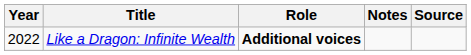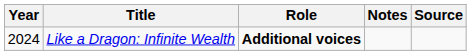Like a Dragon: Infinite Wealth | Year: 2022 -> 2024
